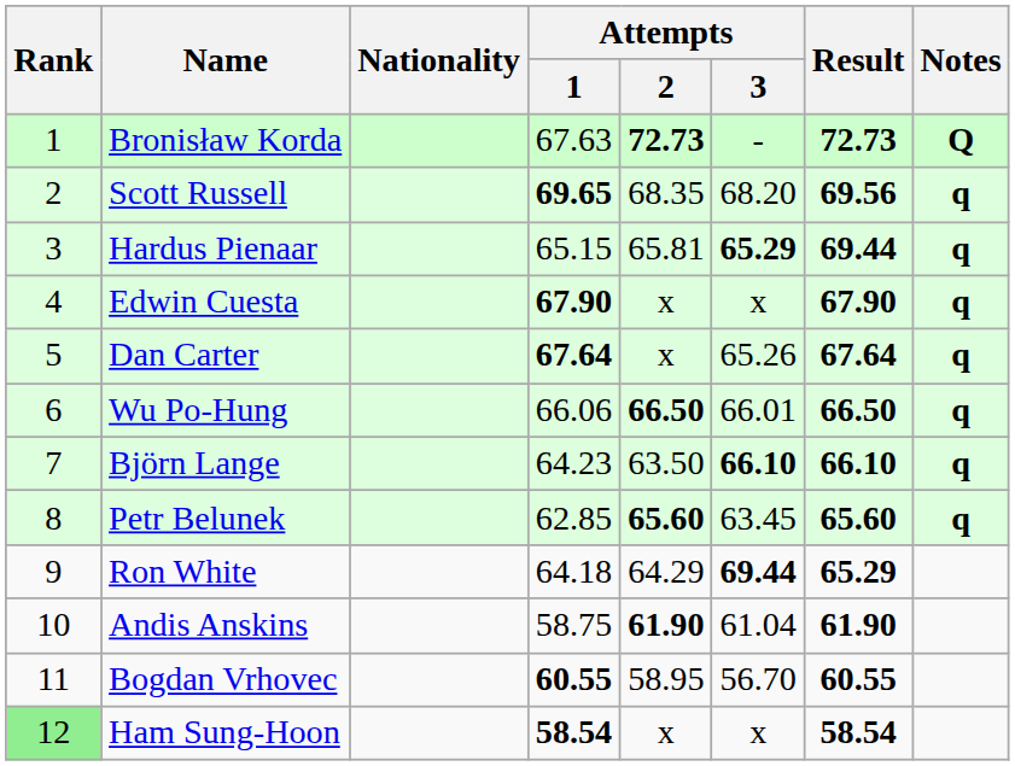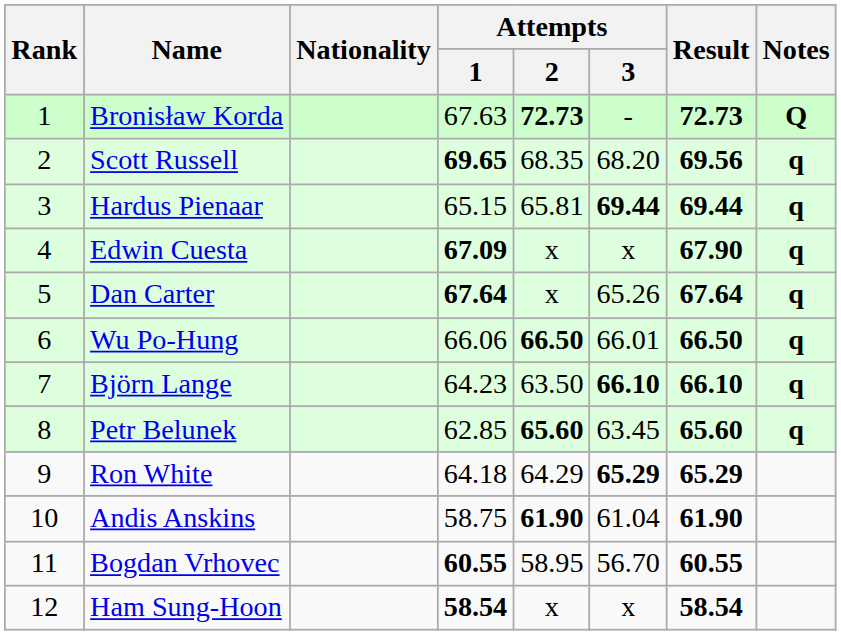Hardus Pienaar | Attempts / 3: 65.29 -> 69.44
Edwin Cuesta | Attempts / 1: 67.90 -> 67.09
Ron White | Attempts / 3: 69.44 -> 65.29
Ham Sung-Hoon | Rank: lightgreen background -> no background
